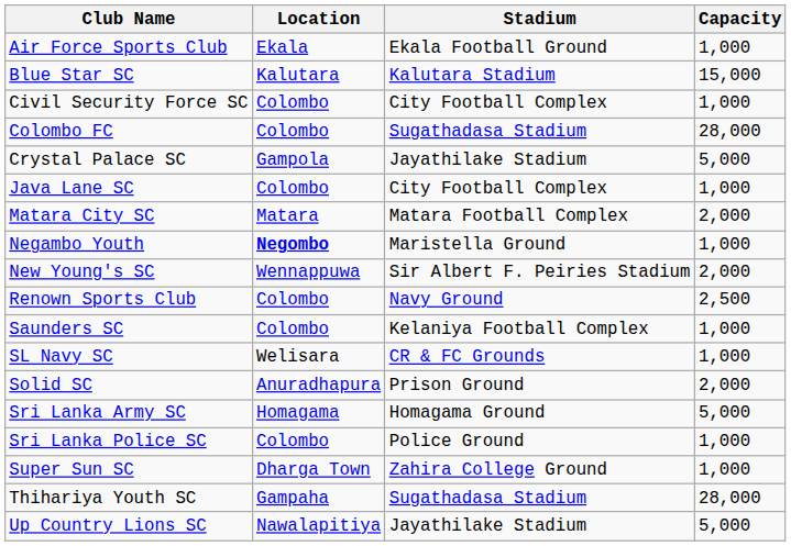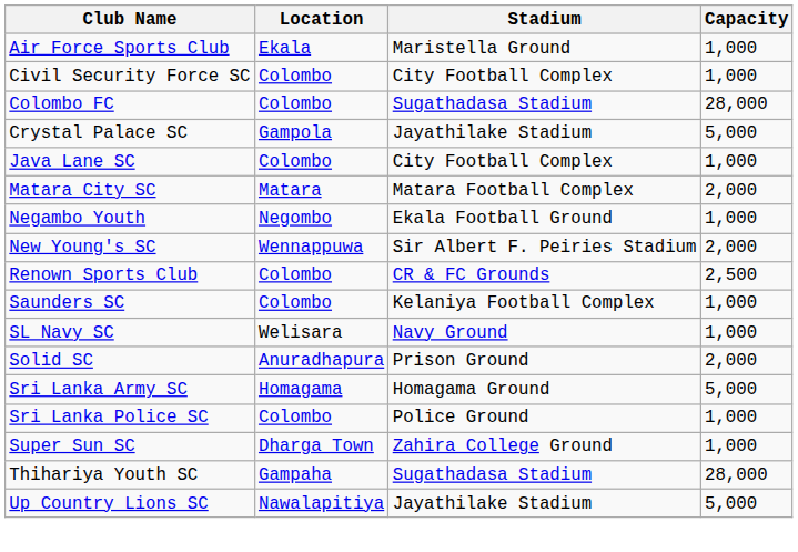Air Force Sports Club | Stadium: Ekala Football Ground -> Maristella Ground
- row: Blue Star SC | Kalutara | Kalutara Stadium | 15,000
Negambo Youth | Location: bold -> normal
Negambo Youth | Stadium: Maristella Ground -> Ekala Football Ground
Renown Sports Club | Stadium: Navy Ground -> CR & FC Grounds
SL Navy SC | Stadium: CR & FC Grounds -> Navy Ground
